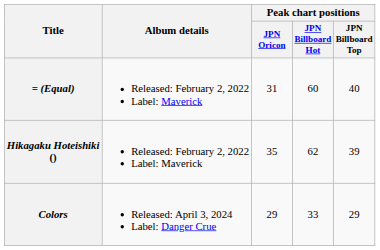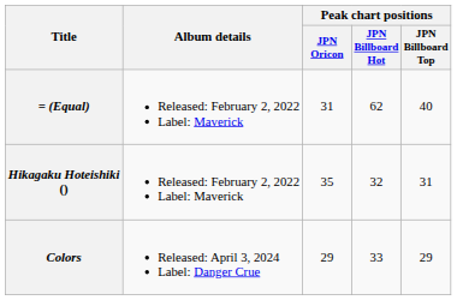= (Equal) | Peak chart positions / JPN Billboard Hot: 60 -> 62
Hikagaku Hoteishiki () | Peak chart positions / JPN Billboard Hot: 62 -> 32
Hikagaku Hoteishiki () | Peak chart positions / JPN Billboard Top: 39 -> 31
